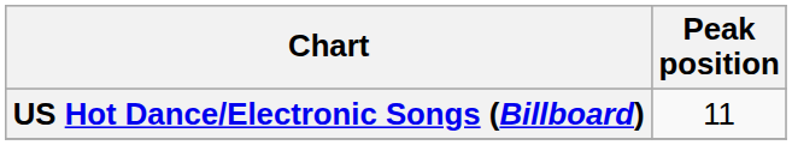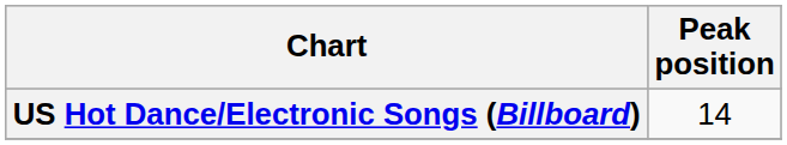US Hot Dance/Electronic Songs (Billboard) | Peak position: 11 -> 14
